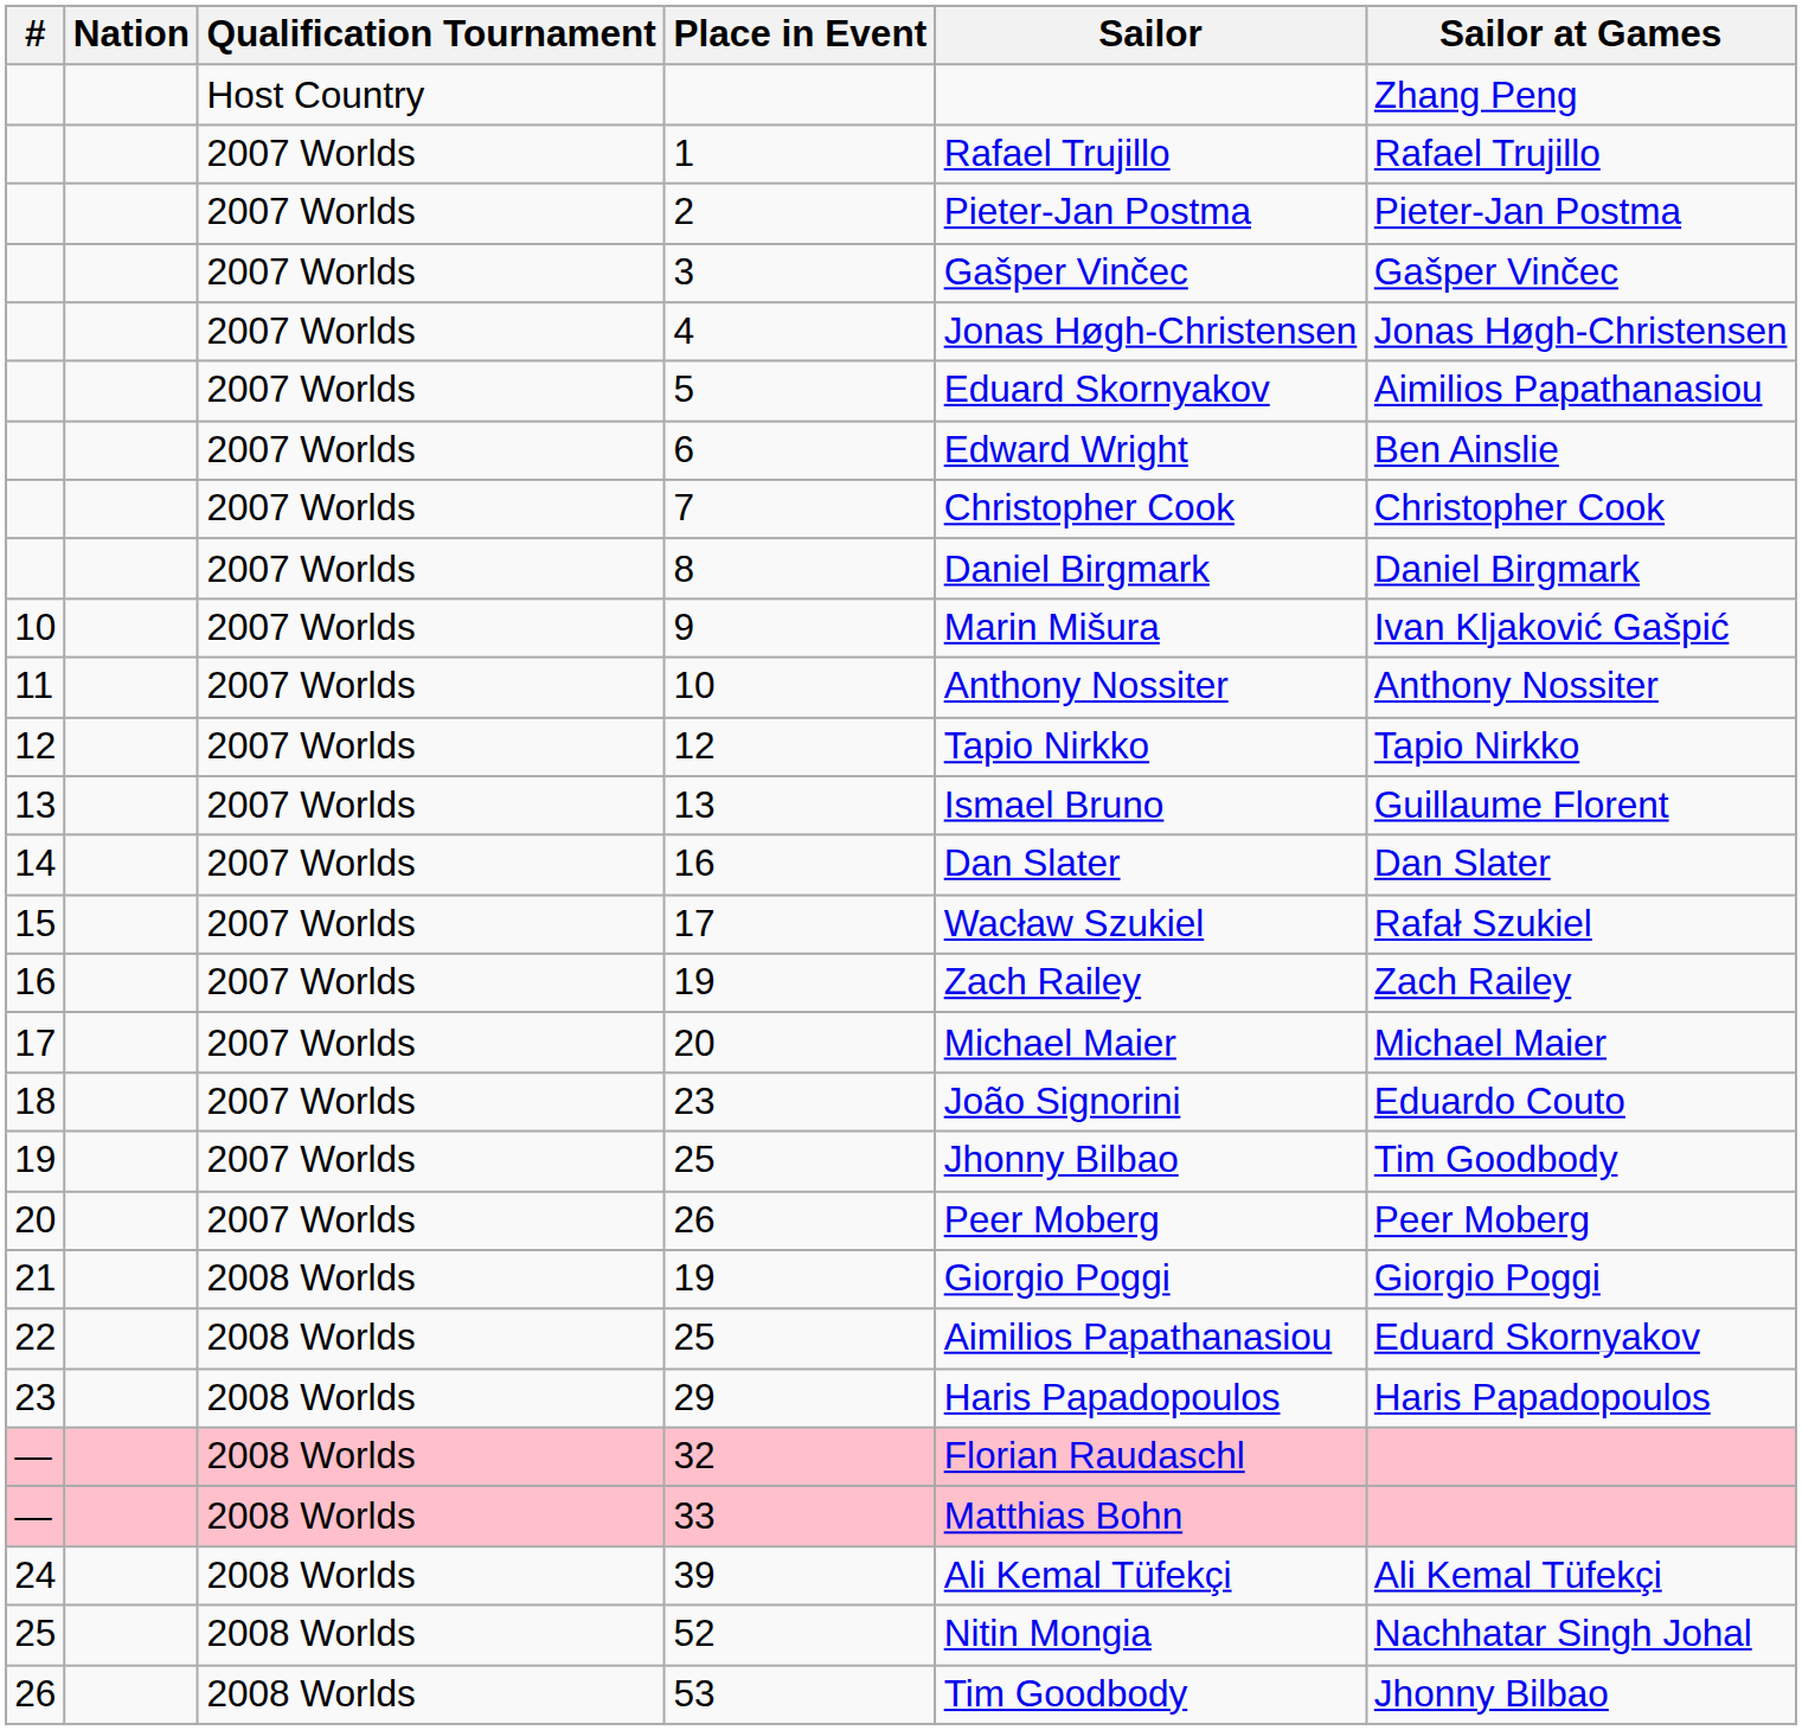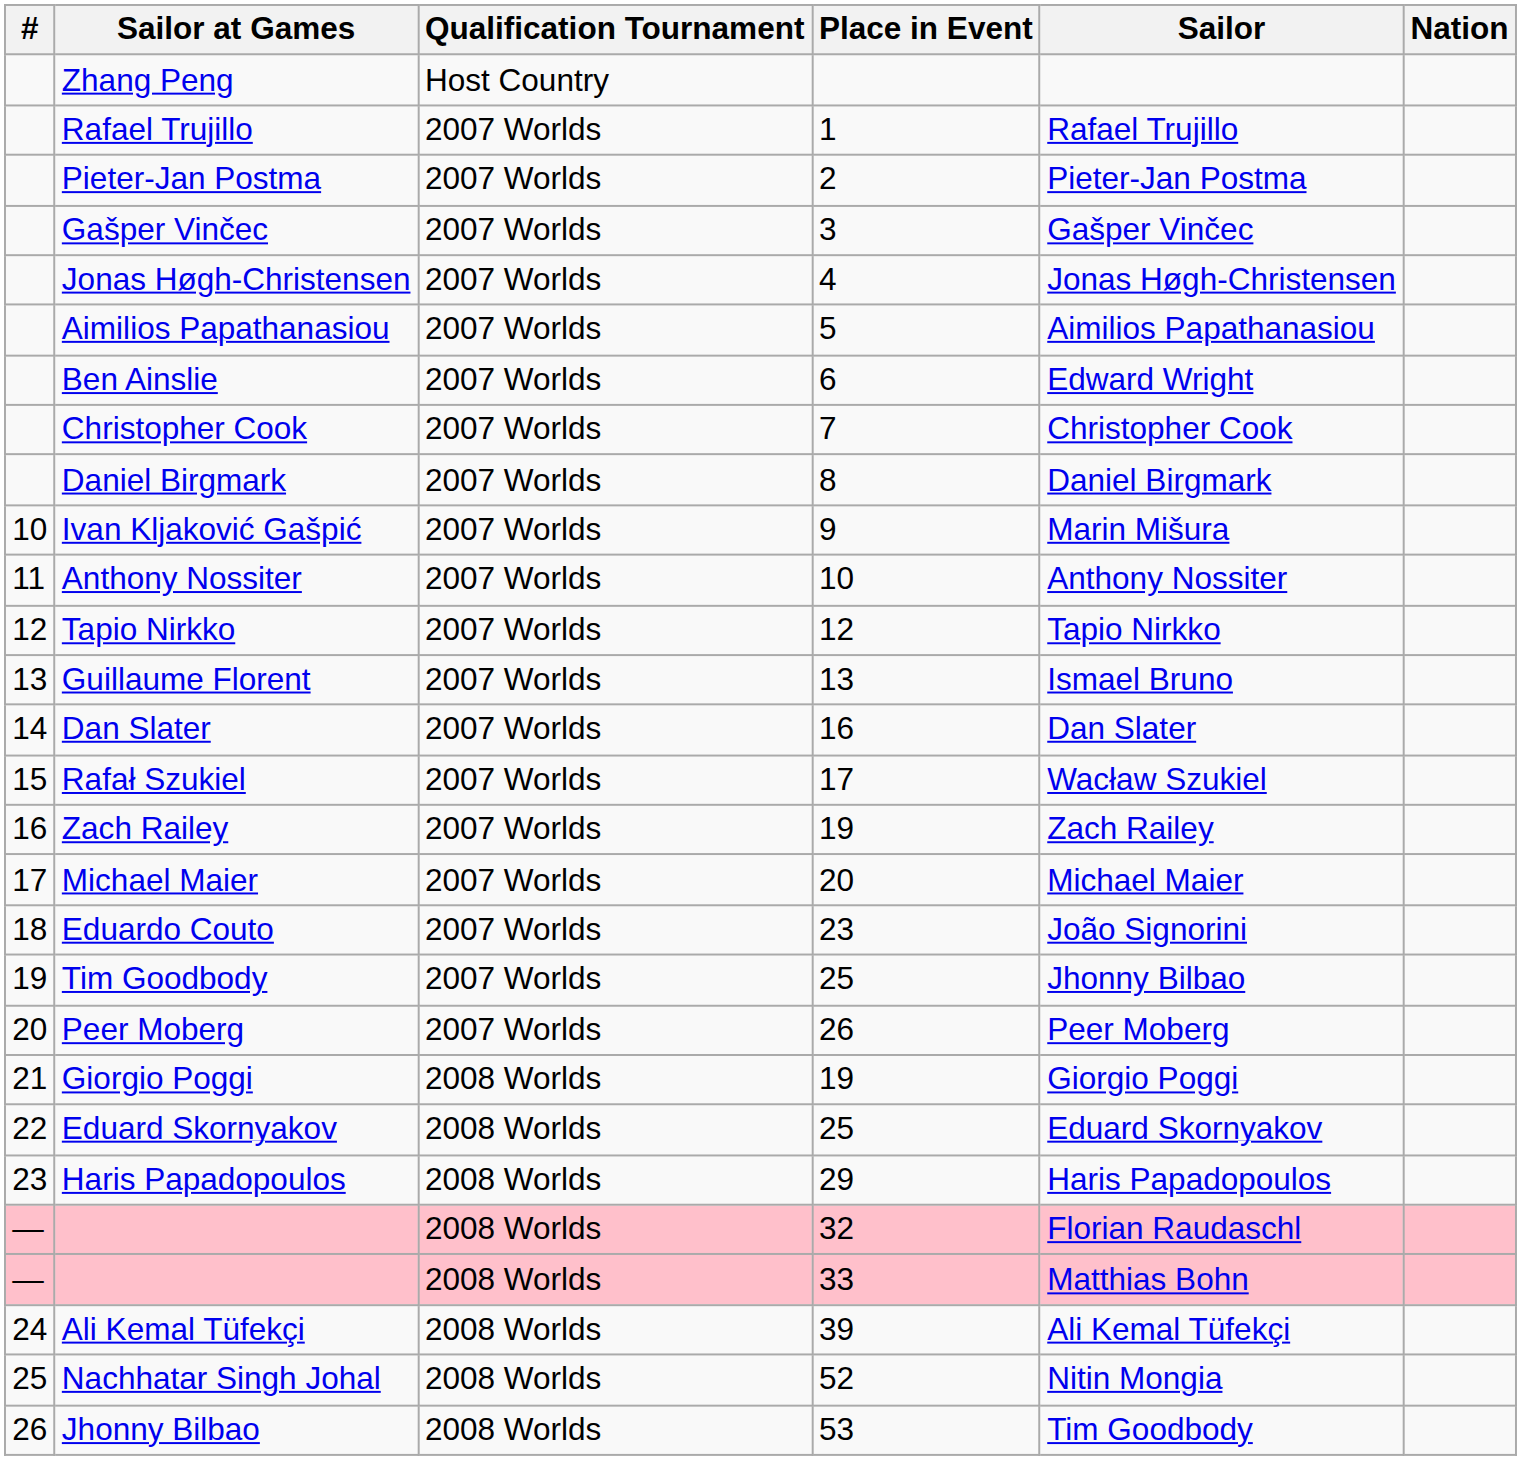columns swapped: Nation <-> Sailor at Games
5 | Sailor: Eduard Skornyakov -> Aimilios Papathanasiou
22 / 25 | Sailor: Aimilios Papathanasiou -> Eduard Skornyakov
